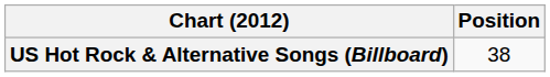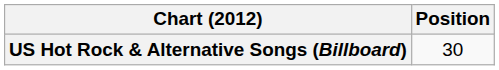US Hot Rock & Alternative Songs (Billboard) | Position: 38 -> 30
